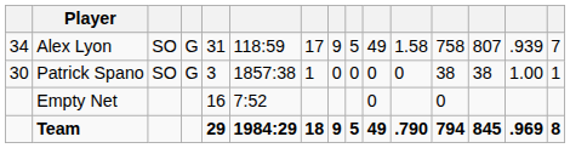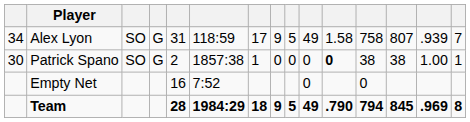Patrick Spano | column 5: 3 -> 2
Patrick Spano | column 11: normal -> bold
Team | column 5: 29 -> 28
